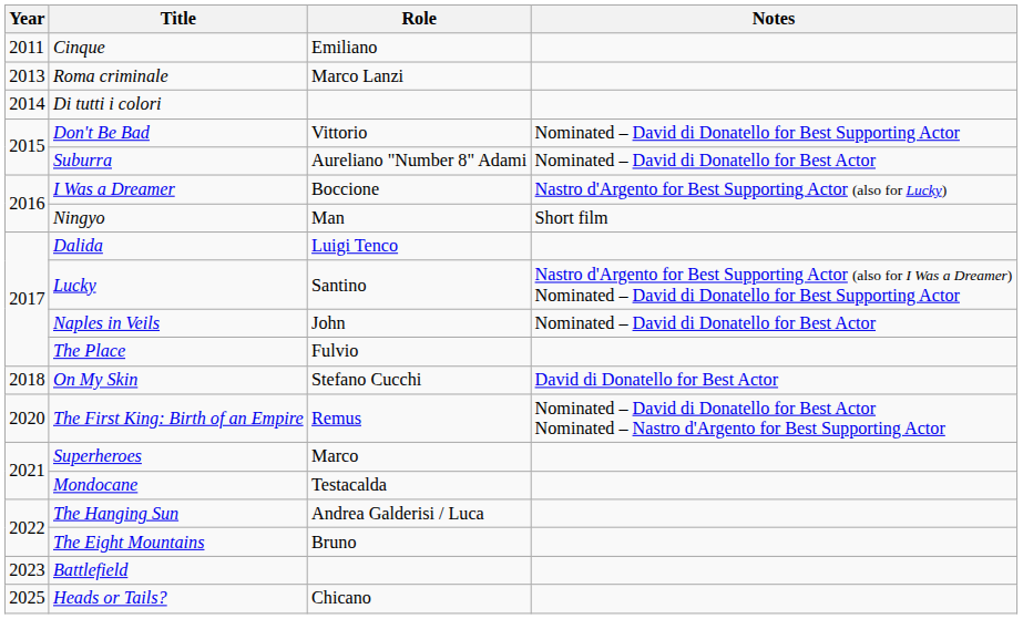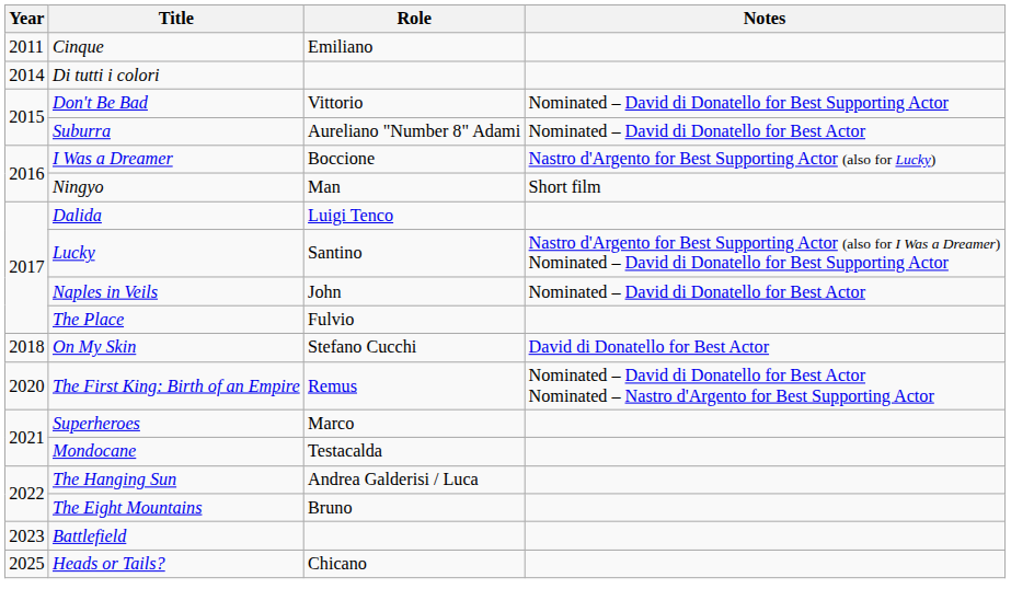- row: 2013 | Roma criminale | Marco Lanzi
